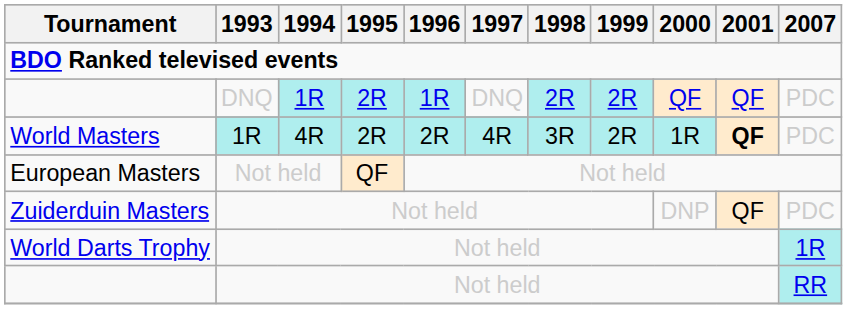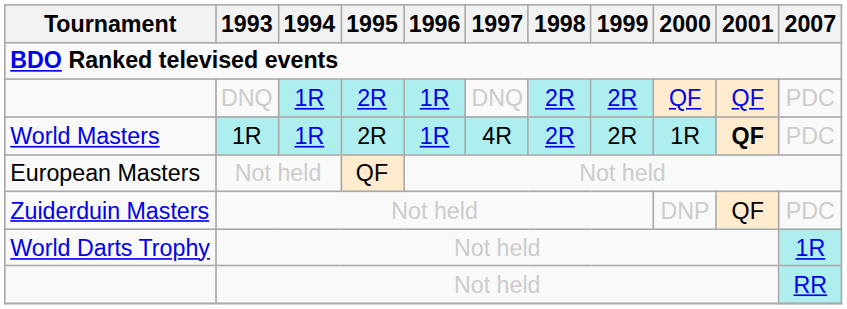World Masters | 1994: 4R -> 1R
World Masters | 1996: 2R -> 1R
World Masters | 1998: 3R -> 2R
